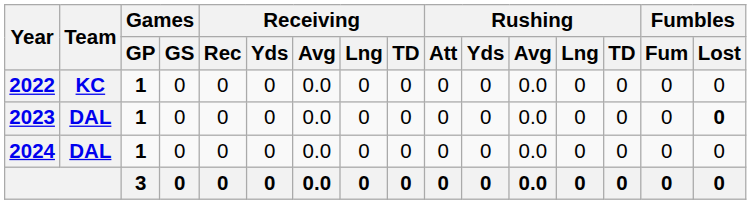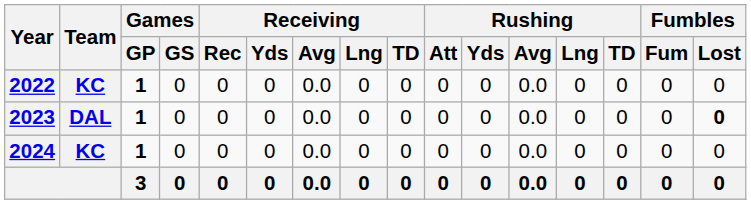2024 | Team: DAL -> KC
